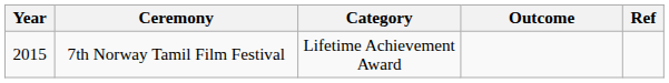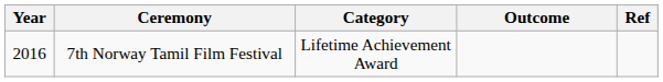7th Norway Tamil Film Festival | Year: 2015 -> 2016
